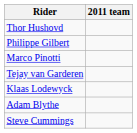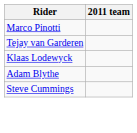- row: Thor Hushovd
- row: Philippe Gilbert
